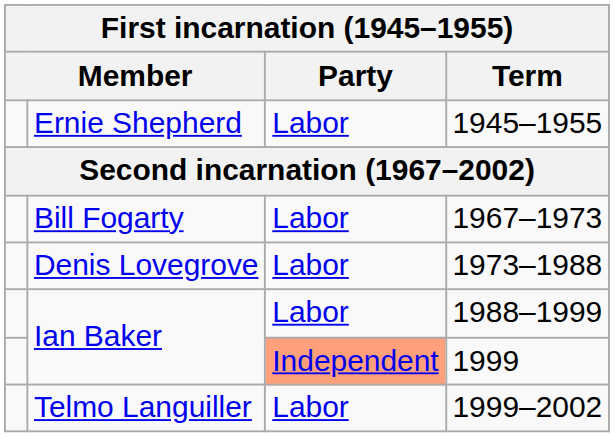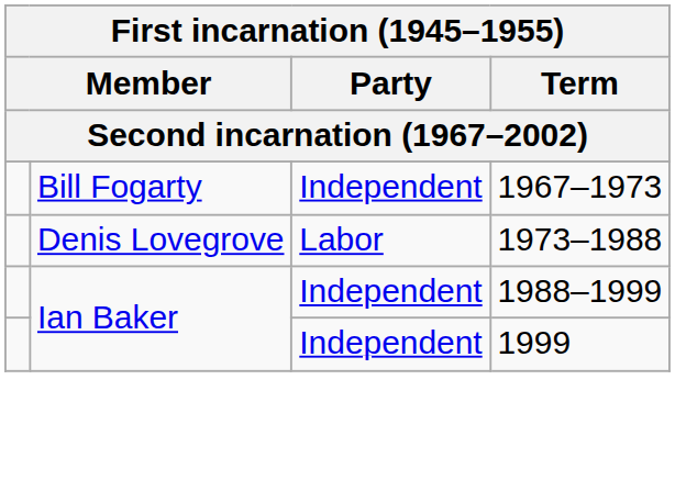- row: Ernie Shepherd | Labor | 1945–1955
1967–1973 | Party: Labor -> Independent
1988–1999 | Party: Labor -> Independent
1999 | Party: lightsalmon background -> no background
- row: Telmo Languiller | Labor | 1999–2002
